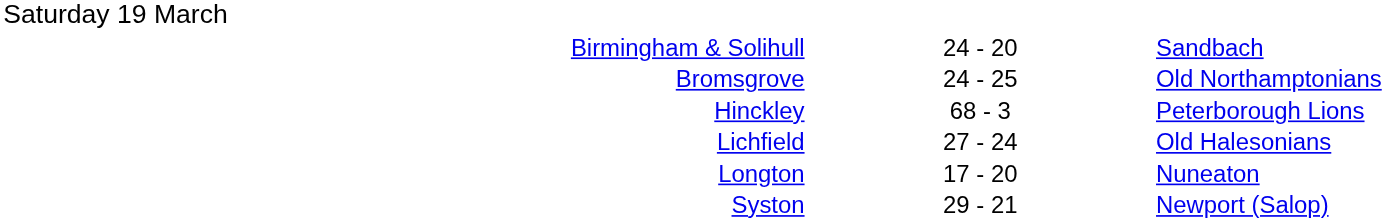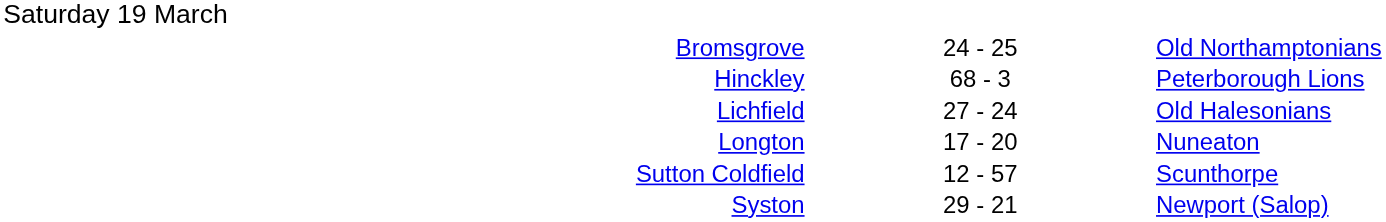- row: Birmingham & Solihull | 24 - 20 | Sandbach
+ row: Sutton Coldfield | 12 - 57 | Scunthorpe
